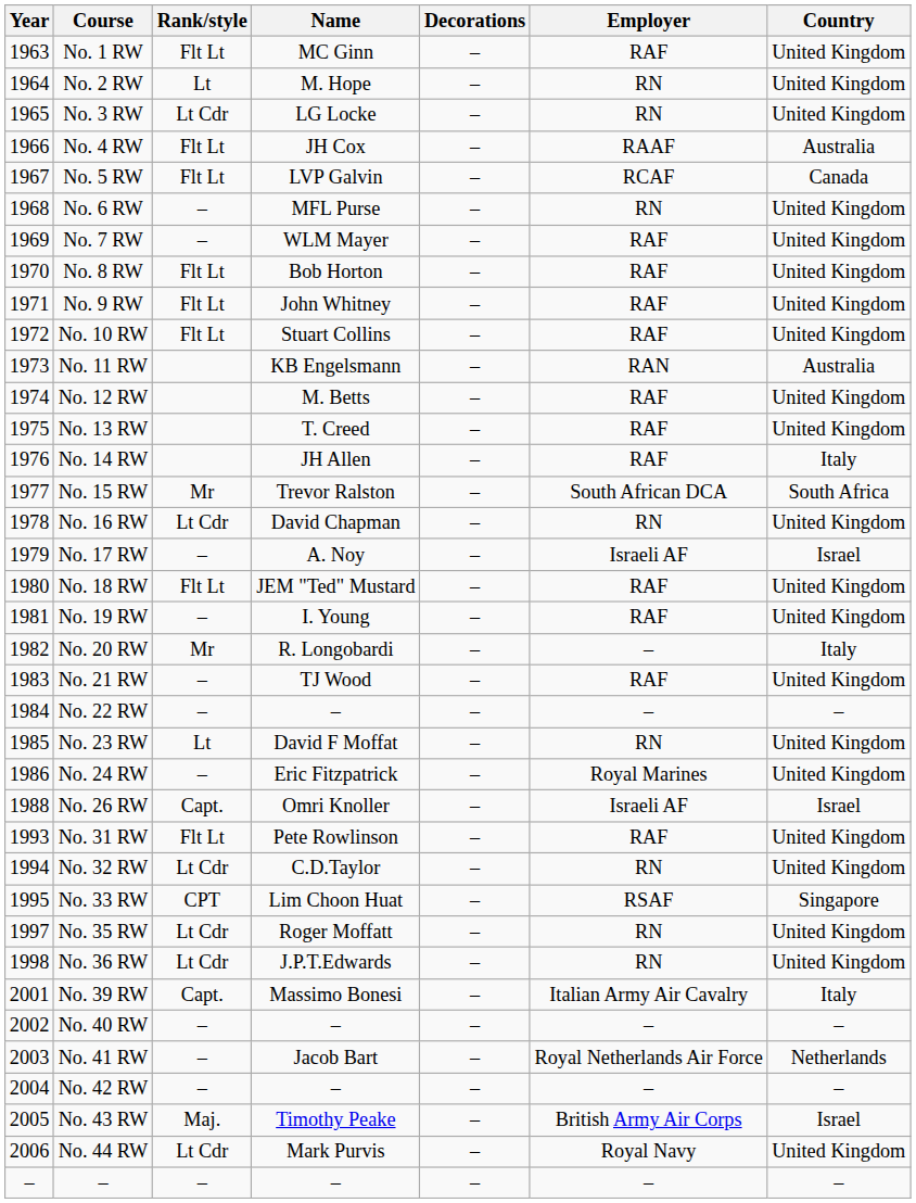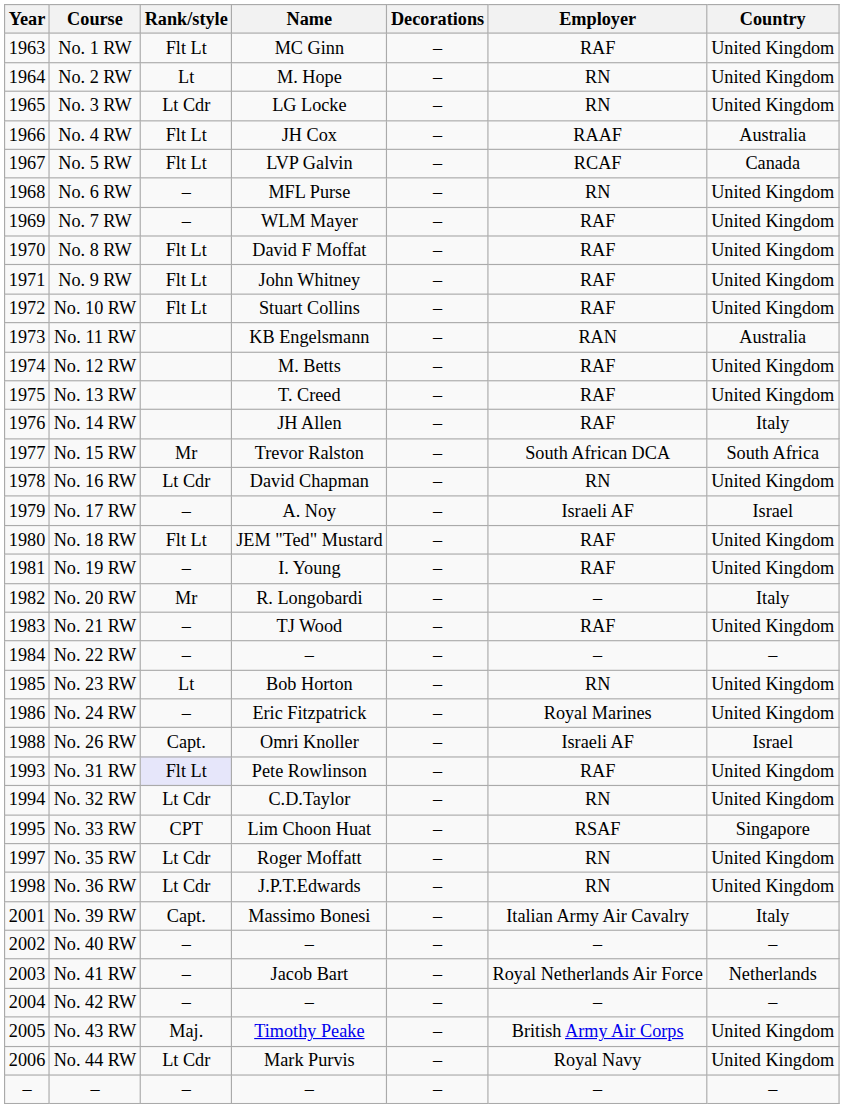No. 8 RW | Name: Bob Horton -> David F Moffat
No. 23 RW | Name: David F Moffat -> Bob Horton
No. 31 RW | Rank/style: no background -> lavender background
No. 43 RW | Country: Israel -> United Kingdom
